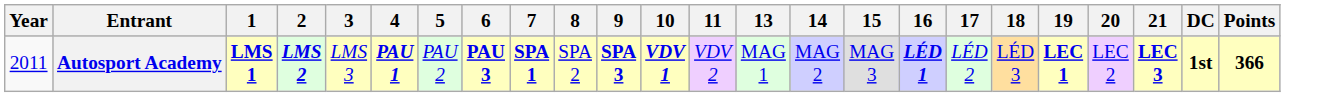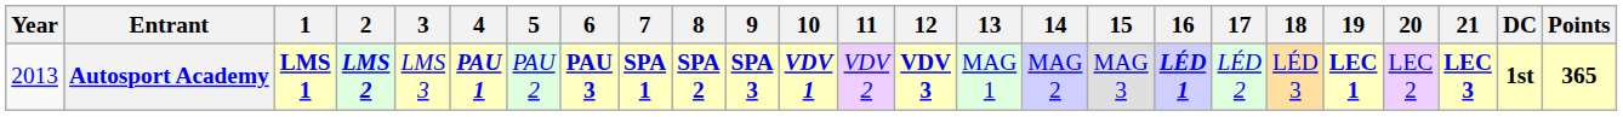+ column: 12 | VDV 3
Autosport Academy | Year: 2011 -> 2013
Autosport Academy | 8: normal -> bold
Autosport Academy | Points: 366 -> 365
